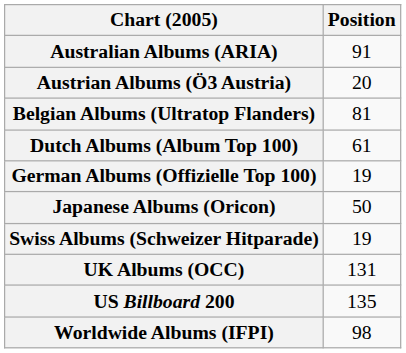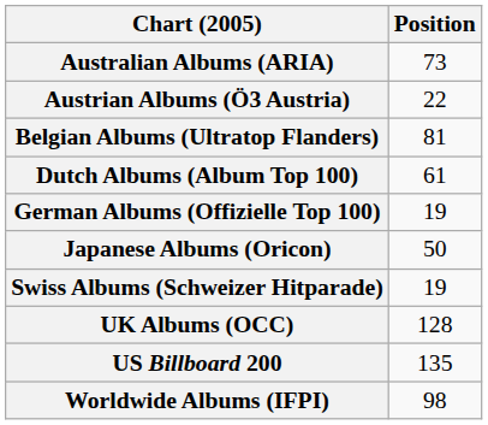Australian Albums (ARIA) | Position: 91 -> 73
Austrian Albums (Ö3 Austria) | Position: 20 -> 22
UK Albums (OCC) | Position: 131 -> 128
